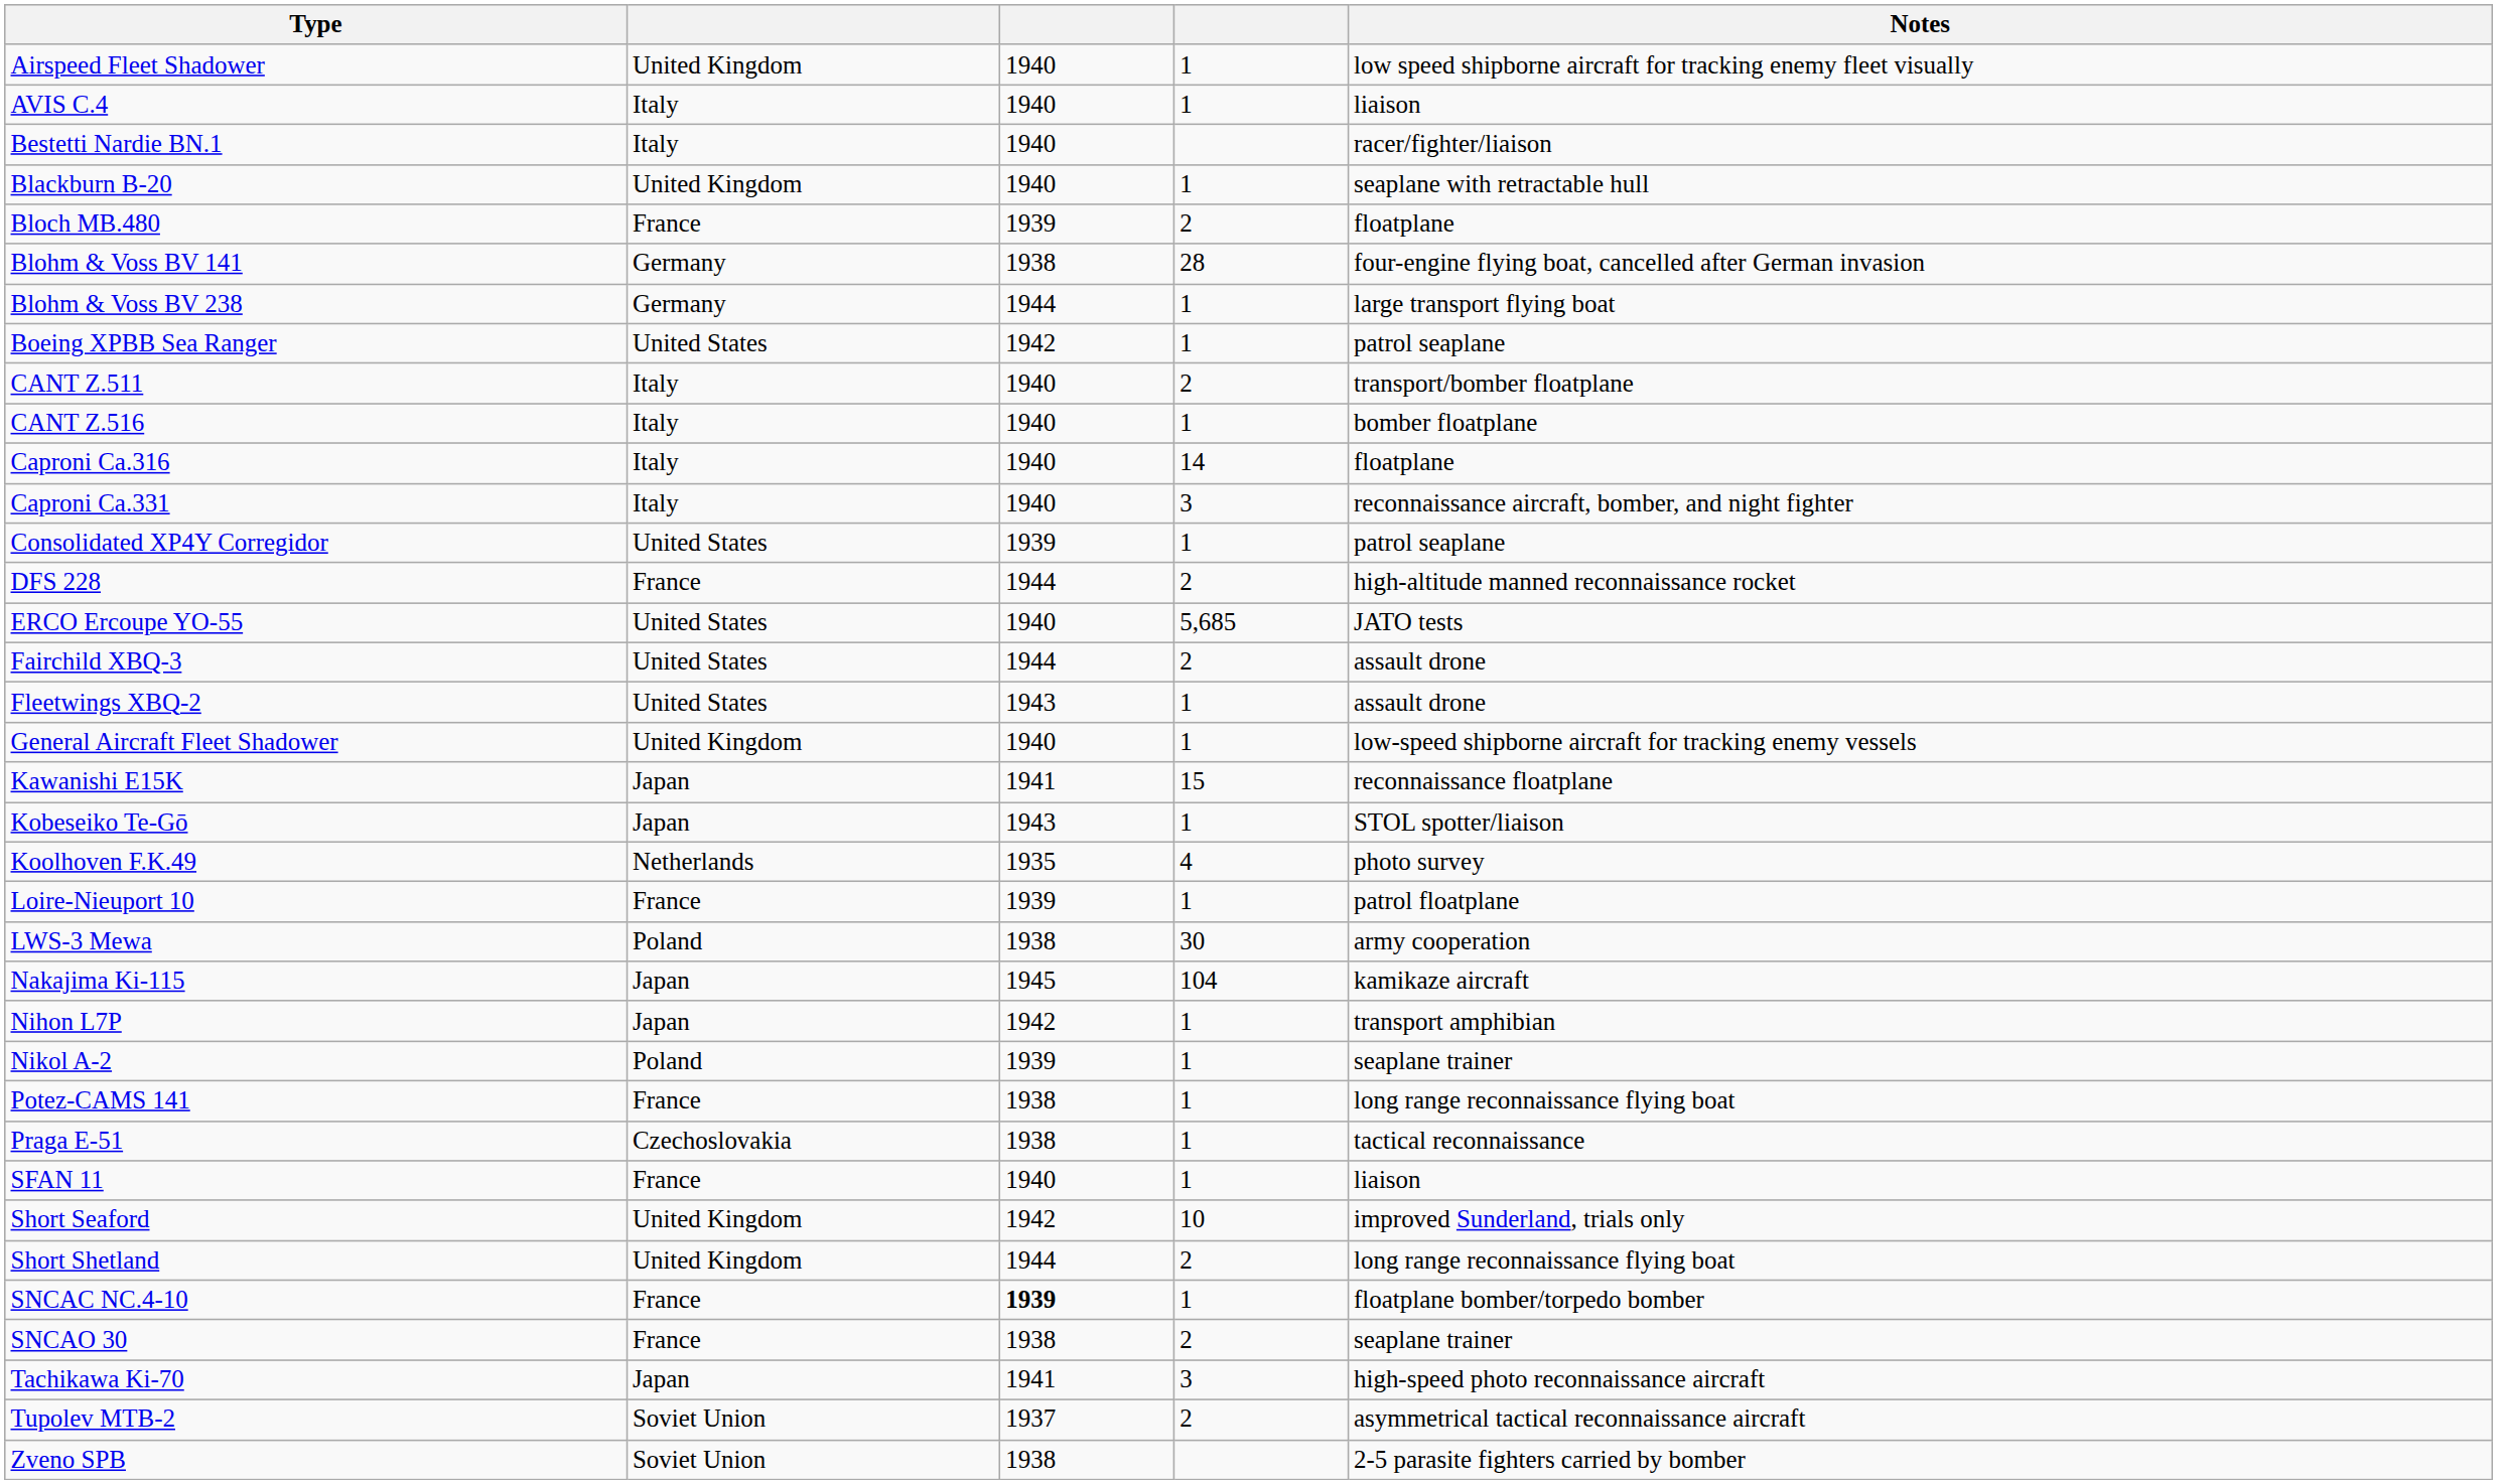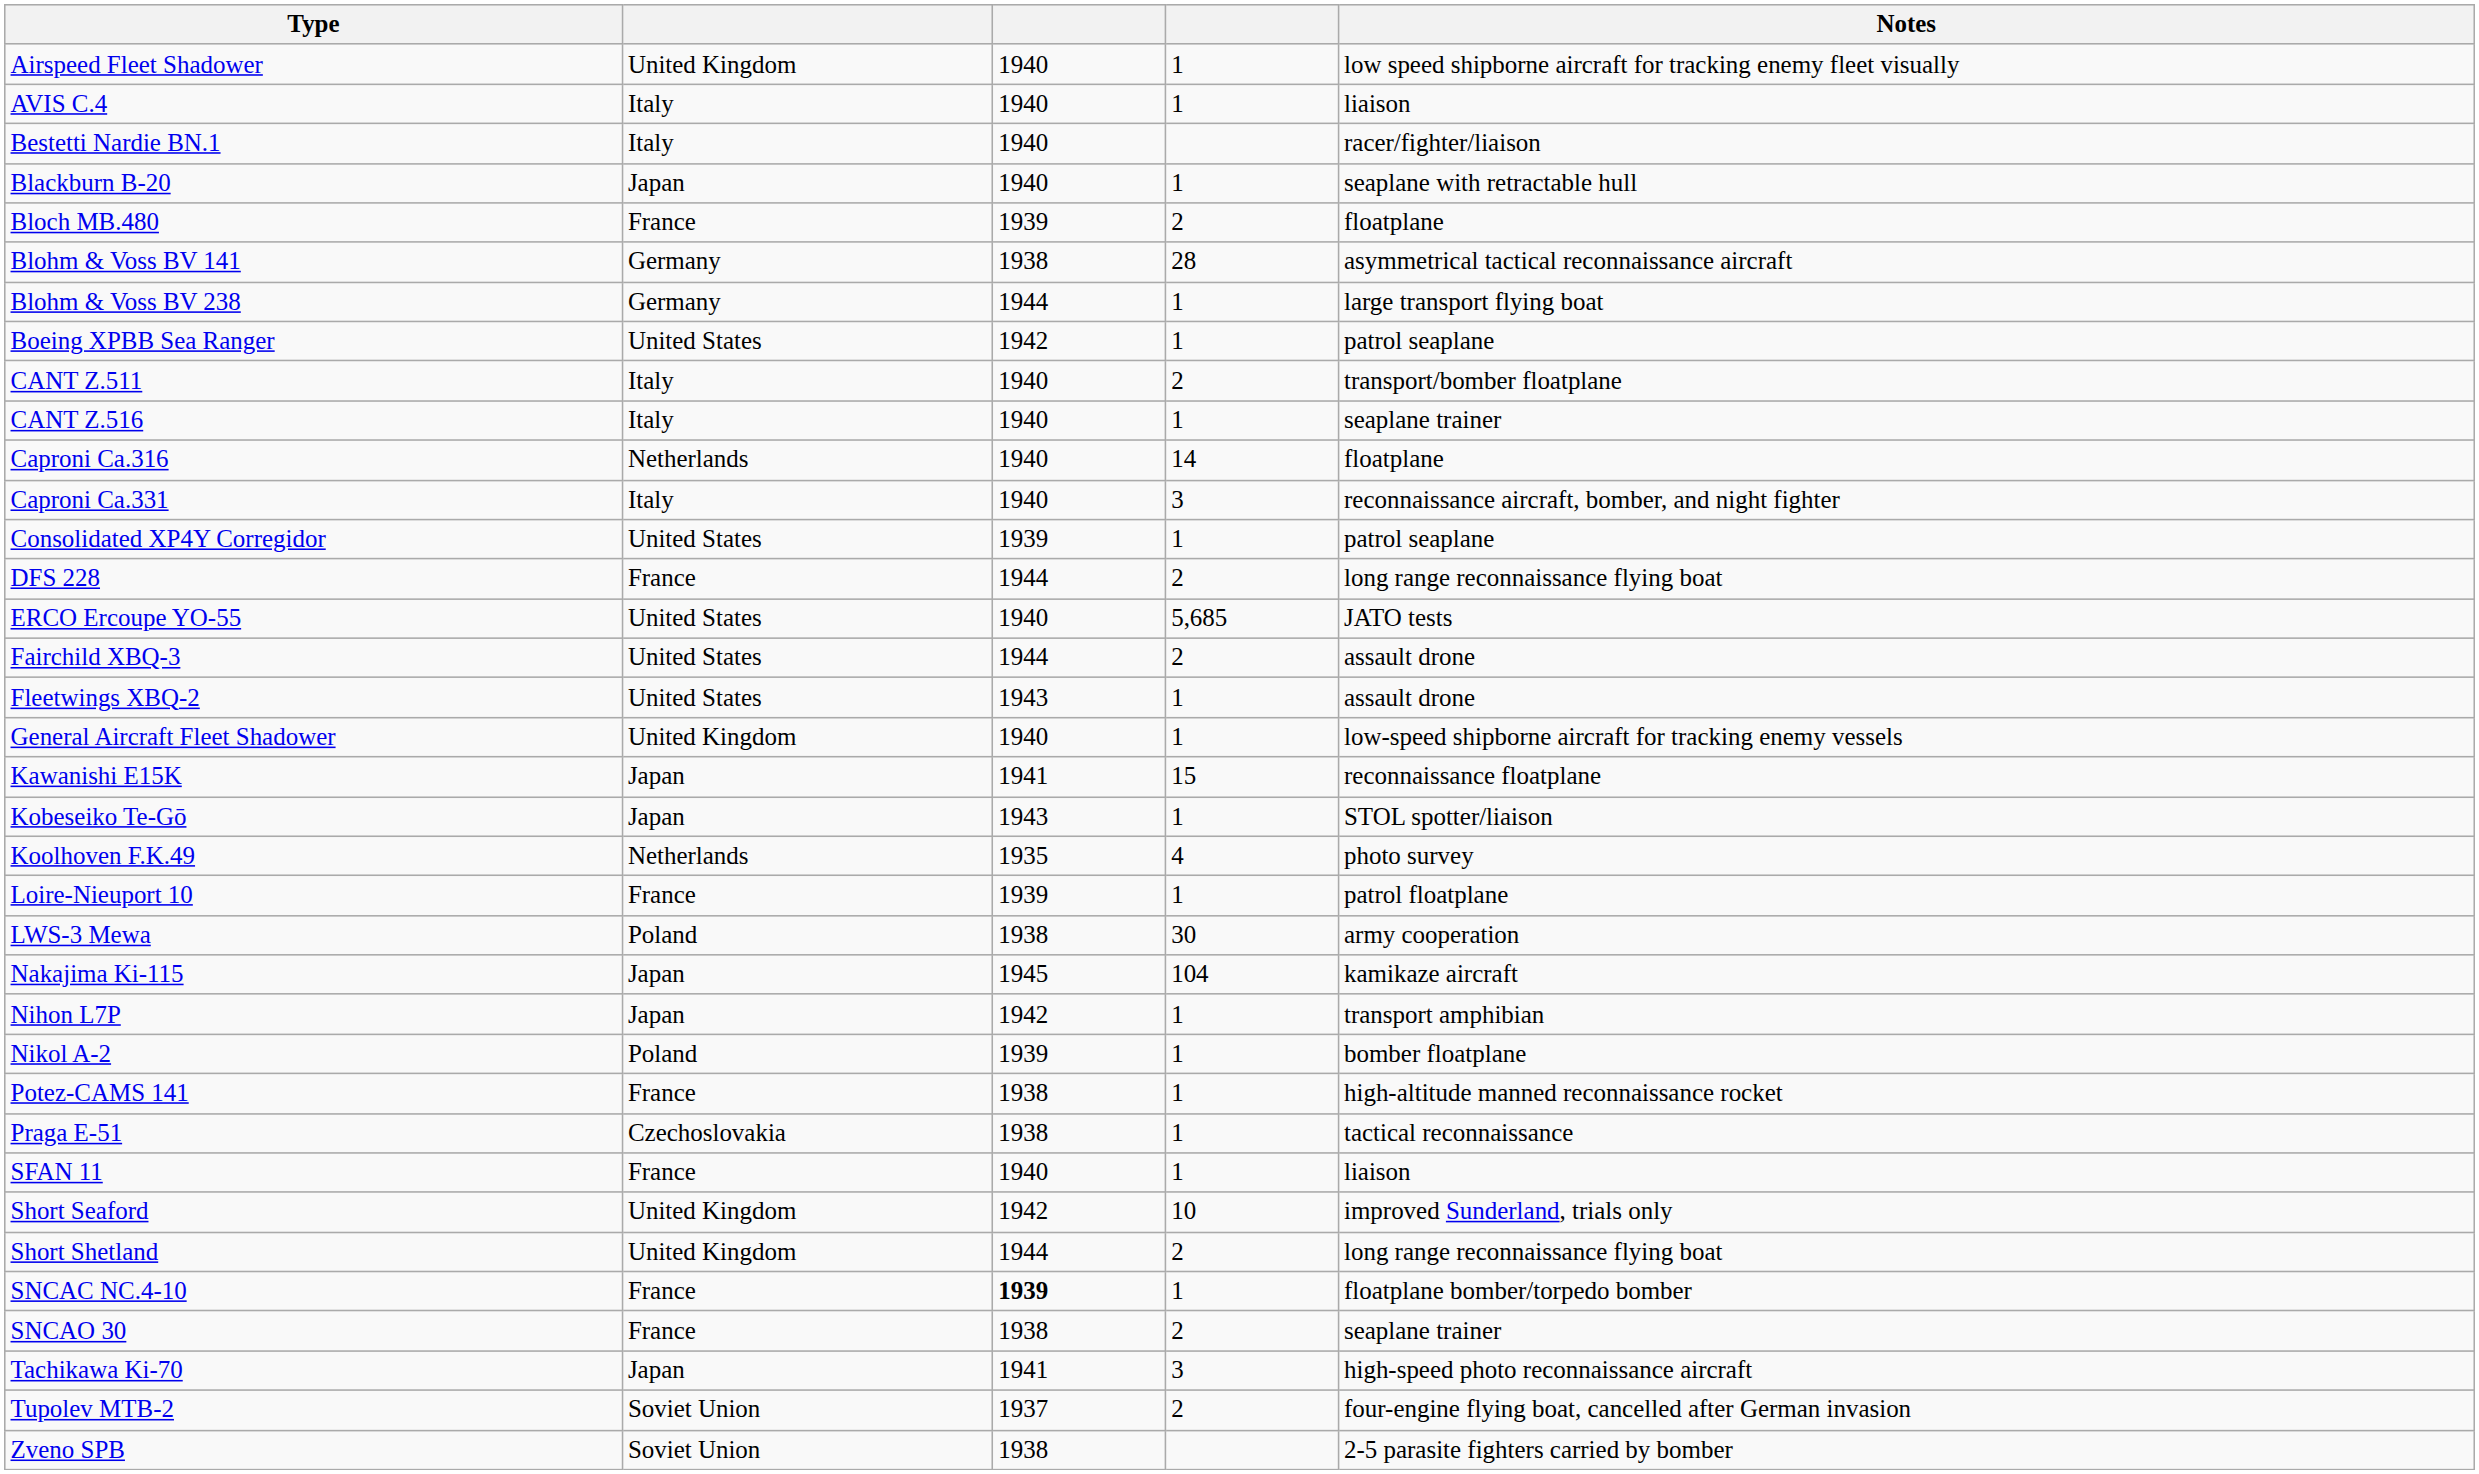Blackburn B-20 | column 2: United Kingdom -> Japan
Blohm & Voss BV 141 | Notes: four-engine flying boat, cancelled after German invasion -> asymmetrical tactical reconnaissance aircraft
CANT Z.516 | Notes: bomber floatplane -> seaplane trainer
Caproni Ca.316 | column 2: Italy -> Netherlands
DFS 228 | Notes: high-altitude manned reconnaissance rocket -> long range reconnaissance flying boat
Nikol A-2 | Notes: seaplane trainer -> bomber floatplane
Potez-CAMS 141 | Notes: long range reconnaissance flying boat -> high-altitude manned reconnaissance rocket
Tupolev MTB-2 | Notes: asymmetrical tactical reconnaissance aircraft -> four-engine flying boat, cancelled after German invasion
